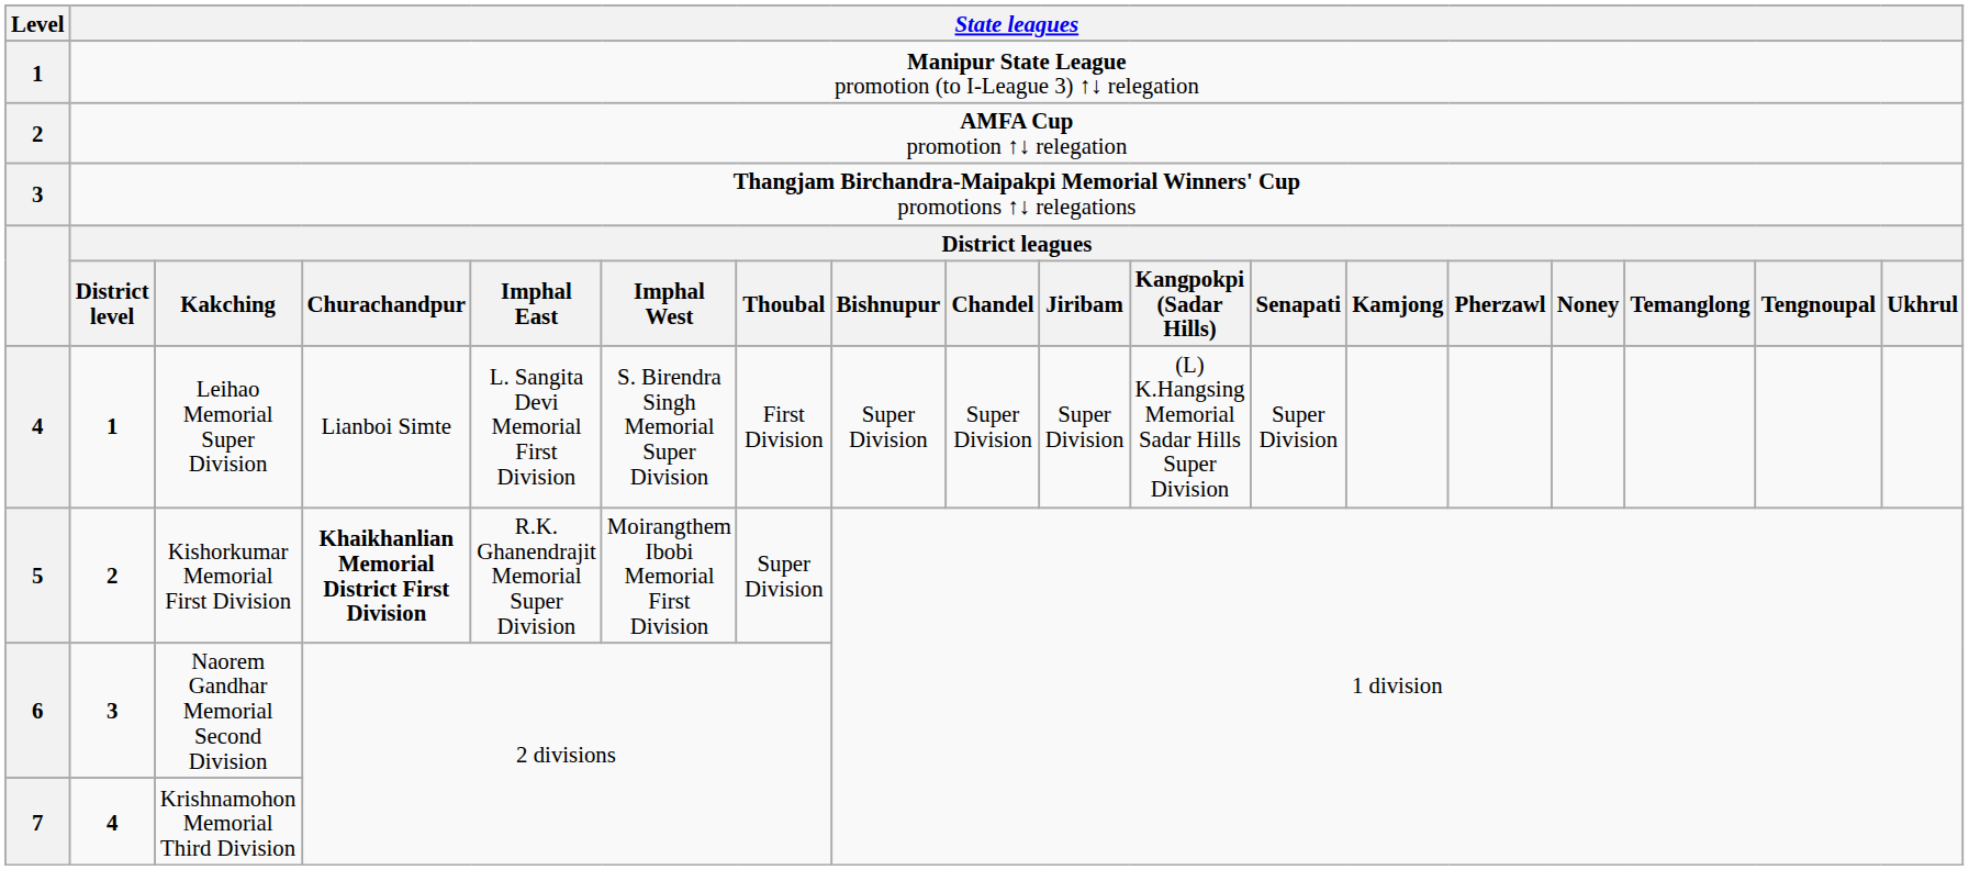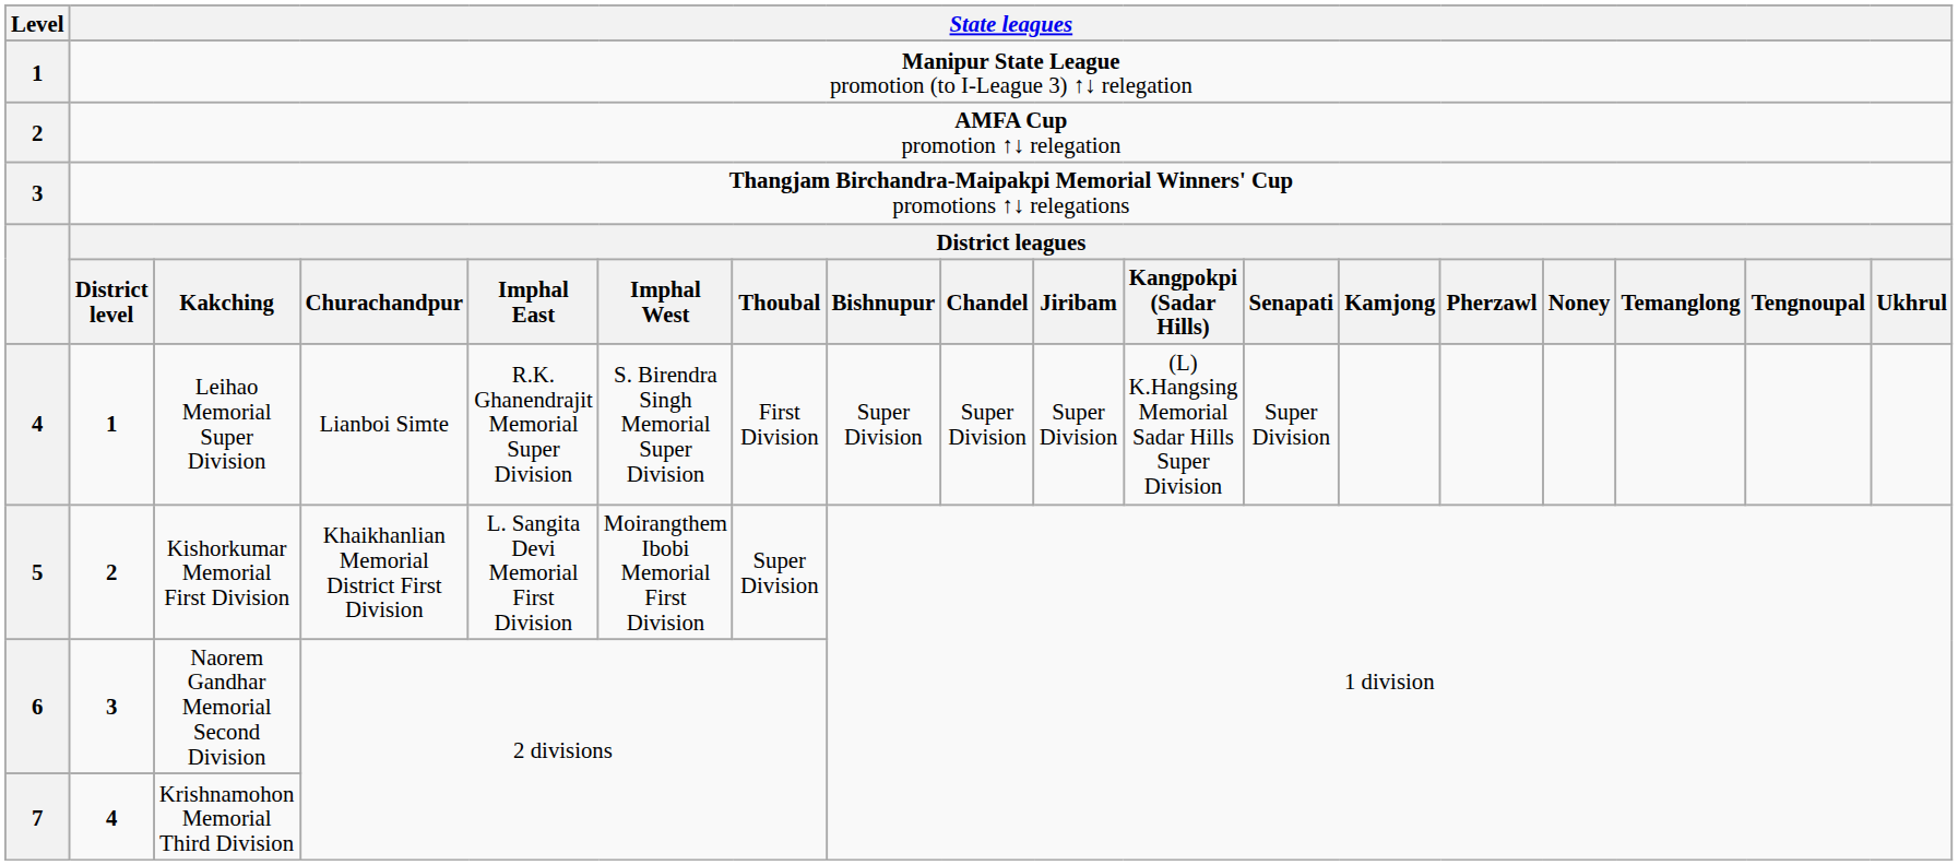Leihao Memorial Super Division | column 5: L. Sangita Devi Memorial First Division -> R.K. Ghanendrajit Memorial Super Division
Kishorkumar Memorial First Division | column 4: bold -> normal
Kishorkumar Memorial First Division | column 5: R.K. Ghanendrajit Memorial Super Division -> L. Sangita Devi Memorial First Division
